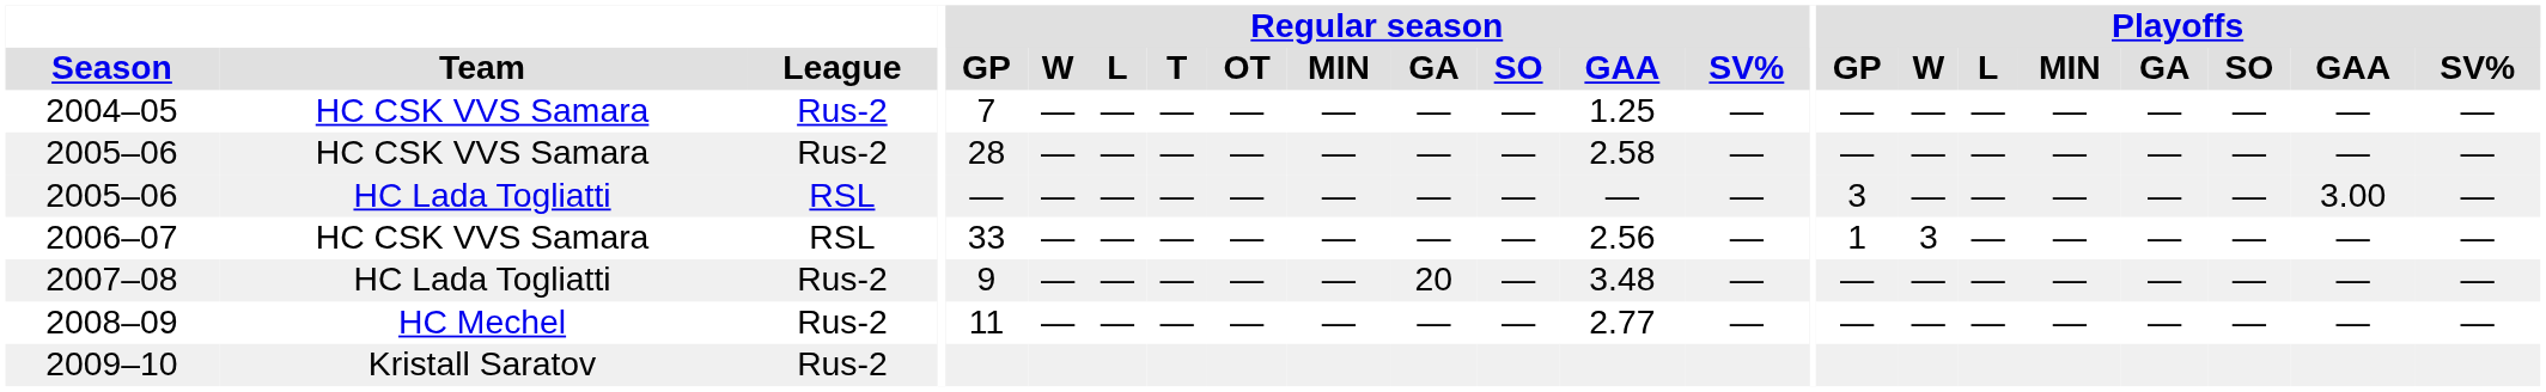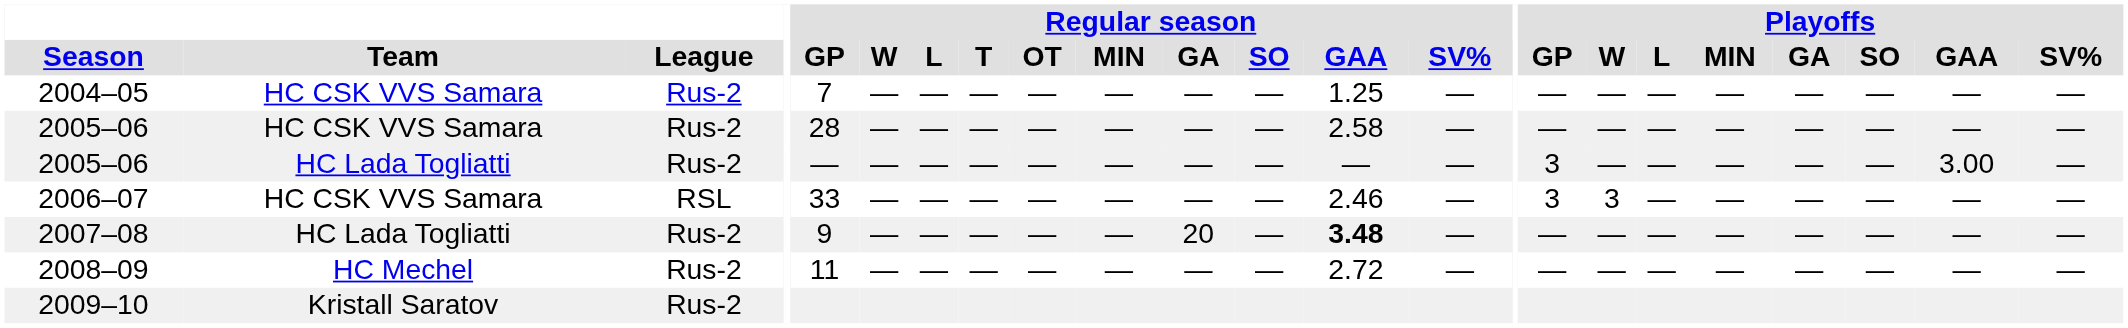2005–06 / HC Lada Togliatti | League: RSL -> Rus-2
2006–07 | Regular season / GAA: 2.56 -> 2.46
2006–07 | Playoffs / GP: 1 -> 3
2007–08 | Regular season / GAA: normal -> bold
2008–09 | Regular season / GAA: 2.77 -> 2.72
